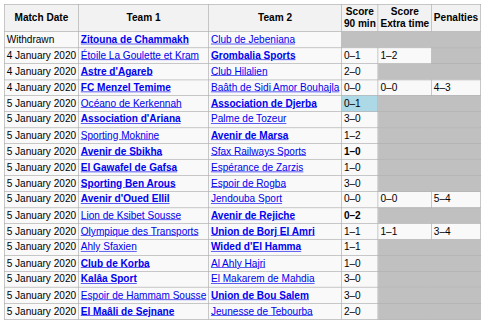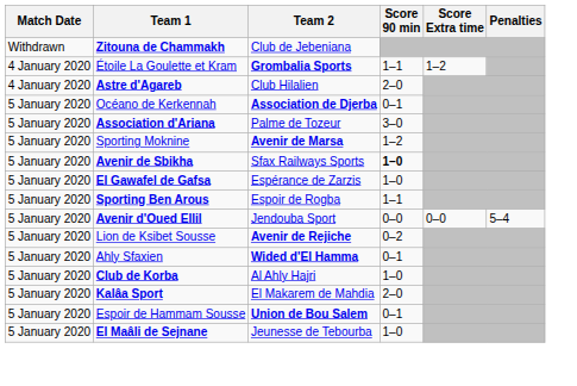Étoile La Goulette et Kram | Score 90 min: 0–1 -> 1–1
- row: 4 January 2020 | FC Menzel Temime | Baâth de Sidi Amor Bouhajla | 0–0 | 0–0 | 4–3
Océano de Kerkennah | Score 90 min: lightblue background -> no background
Sporting Ben Arous | Score 90 min: 3–0 -> 1–1
Lion de Ksibet Sousse | Score 90 min: bold -> normal
- row: 5 January 2020 | Olympique des Transports | Union de Borj El Amri | 1–1 | 1–1 | 3–4
Ahly Sfaxien | Score 90 min: 1–1 -> 0–1
Kalâa Sport | Score 90 min: 3–0 -> 2–0
Espoir de Hammam Sousse | Score 90 min: 3–0 -> 0–1
El Maâli de Sejnane | Score 90 min: 2–0 -> 1–0
